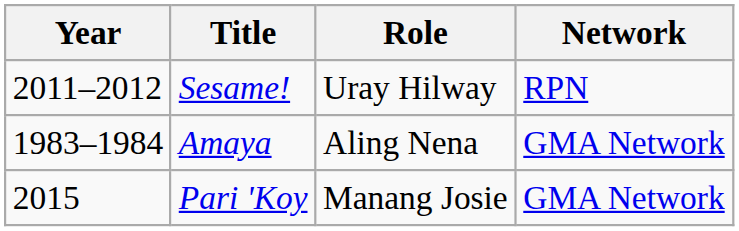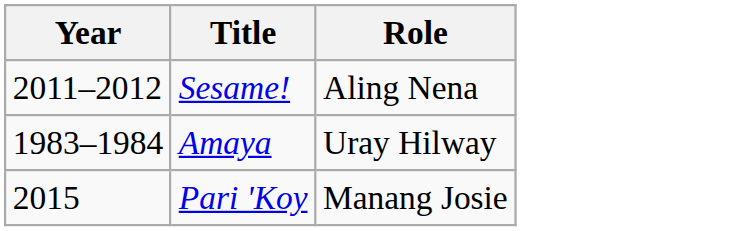- column: Network | RPN | GMA Network | GMA Network
Sesame! | Role: Uray Hilway -> Aling Nena
Amaya | Role: Aling Nena -> Uray Hilway
